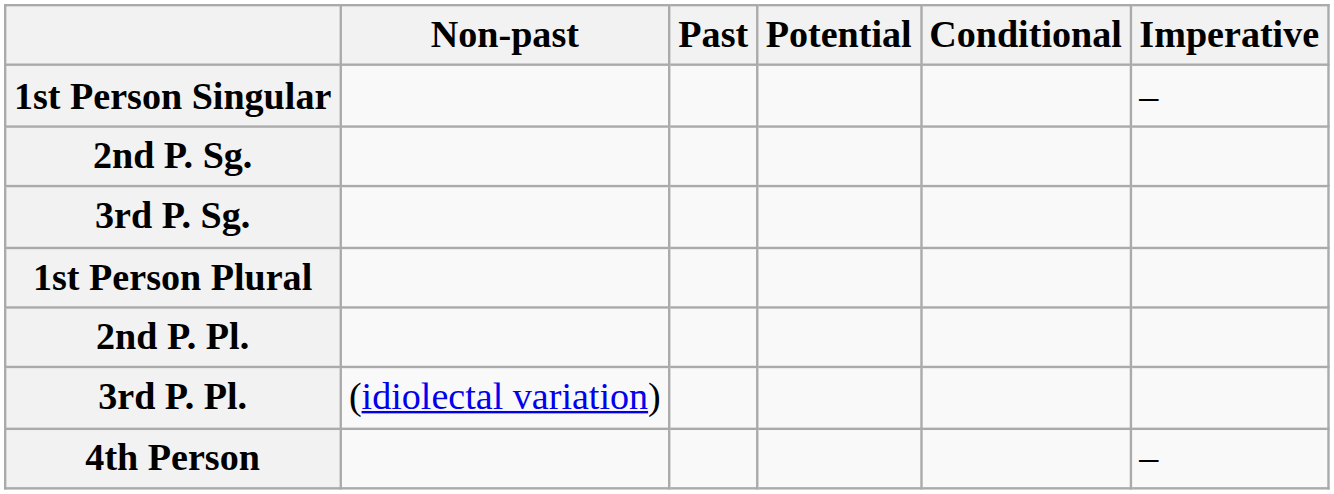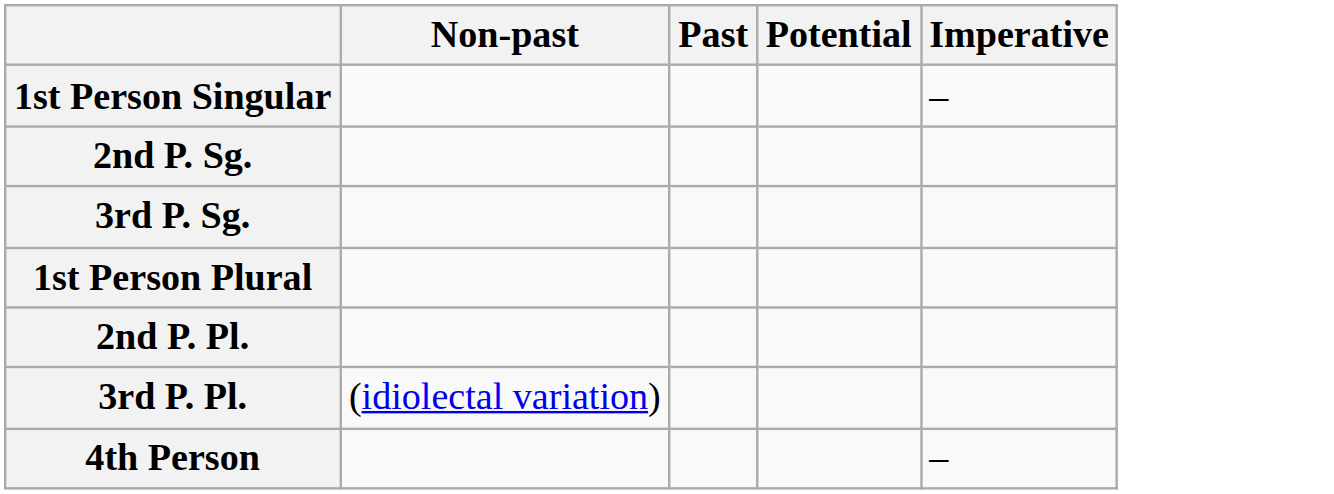- column: Conditional
